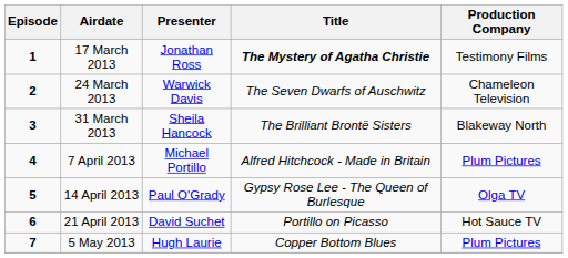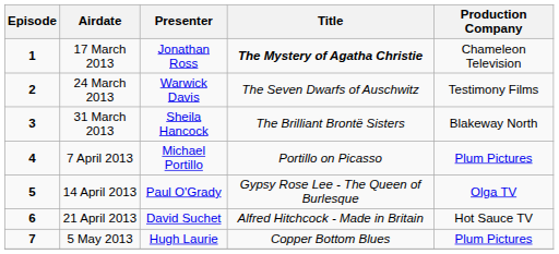17 March 2013 | Production Company: Testimony Films -> Chameleon Television
24 March 2013 | Production Company: Chameleon Television -> Testimony Films
7 April 2013 | Title: Alfred Hitchcock - Made in Britain -> Portillo on Picasso
21 April 2013 | Title: Portillo on Picasso -> Alfred Hitchcock - Made in Britain
